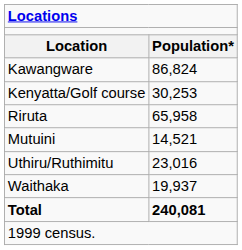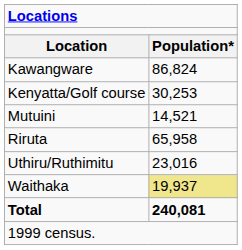rows swapped: Mutuini <-> Riruta
Waithaka | column 2: no background -> khaki background
